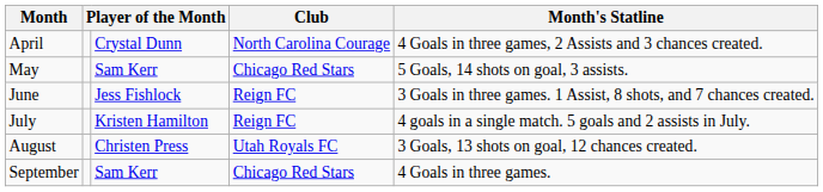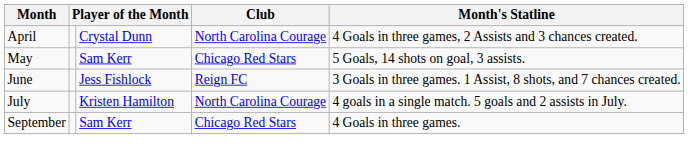July | Club: Reign FC -> North Carolina Courage
- row: August | Christen Press | Utah Royals FC | 3 Goals, 13 shots on goal, 12 chances created.
